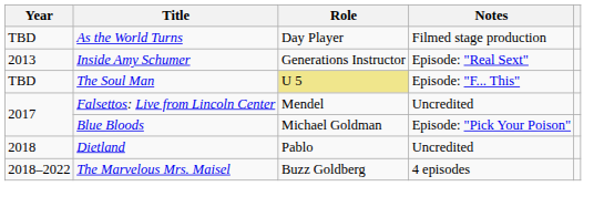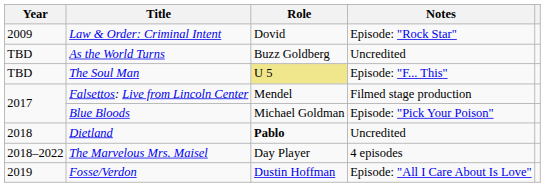+ row: 2009 | Law & Order: Criminal Intent | Dovid | Episode: "Rock Star"
As the World Turns | Role: Day Player -> Buzz Goldberg
As the World Turns | Notes: Filmed stage production -> Uncredited
- row: 2013 | Inside Amy Schumer | Generations Instructor | Episode: "Real Sext"
Falsettos: Live from Lincoln Center | Notes: Uncredited -> Filmed stage production
Dietland | Role: normal -> bold
The Marvelous Mrs. Maisel | Role: Buzz Goldberg -> Day Player
+ row: 2019 | Fosse/Verdon | Dustin Hoffman | Episode: "All I Care About Is Love"
